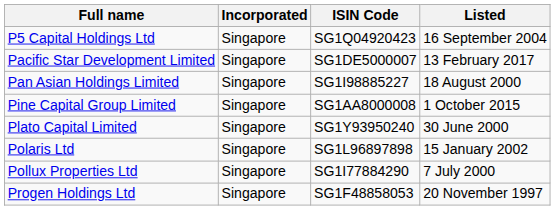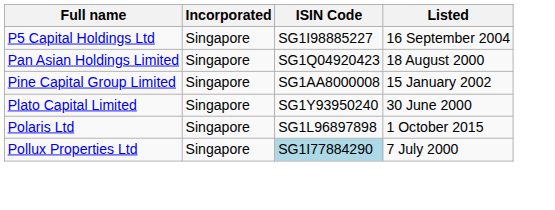P5 Capital Holdings Ltd | ISIN Code: SG1Q04920423 -> SG1I98885227
- row: Pacific Star Development Limited | Singapore | SG1DE5000007 | 13 February 2017
Pan Asian Holdings Limited | ISIN Code: SG1I98885227 -> SG1Q04920423
Pine Capital Group Limited | Listed: 1 October 2015 -> 15 January 2002
Polaris Ltd | Listed: 15 January 2002 -> 1 October 2015
Pollux Properties Ltd | ISIN Code: no background -> lightblue background
- row: Progen Holdings Ltd | Singapore | SG1F48858053 | 20 November 1997
